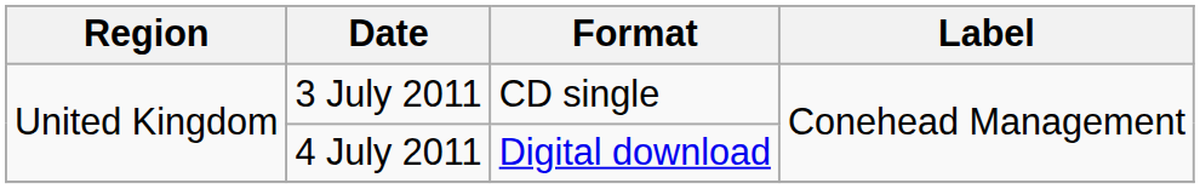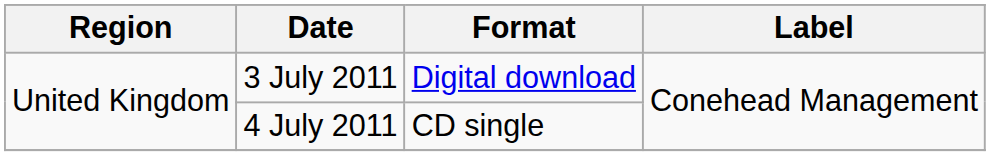3 July 2011 | Format: CD single -> Digital download
4 July 2011 | Format: Digital download -> CD single
